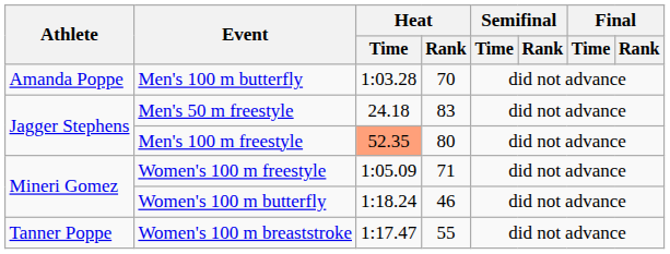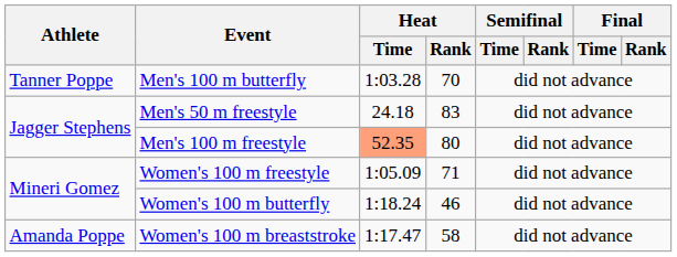Men's 100 m butterfly | Athlete: Amanda Poppe -> Tanner Poppe
Women's 100 m breaststroke | Athlete: Tanner Poppe -> Amanda Poppe
Women's 100 m breaststroke | Heat / Rank: 55 -> 58
